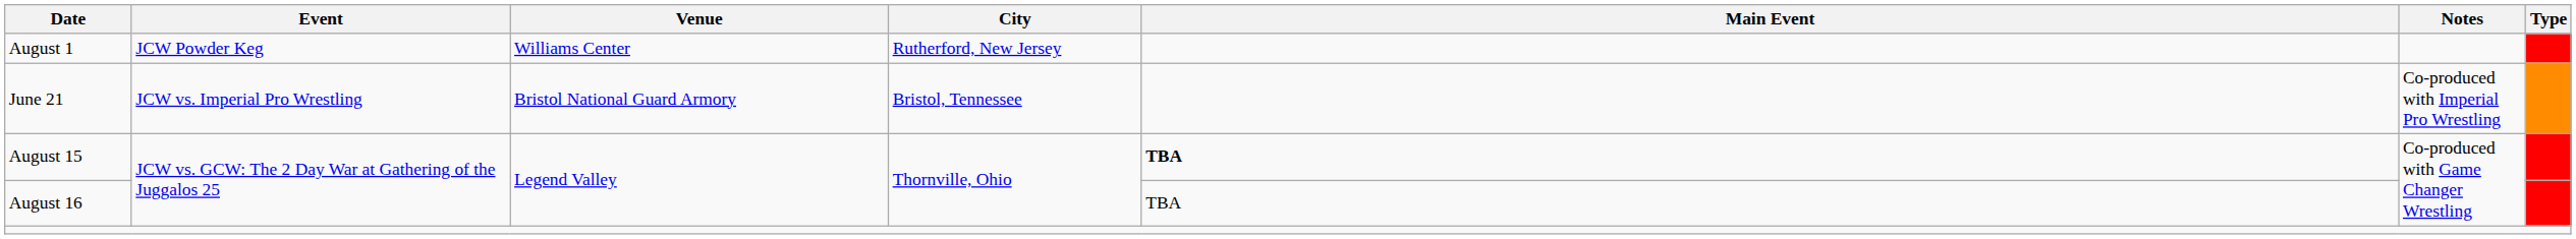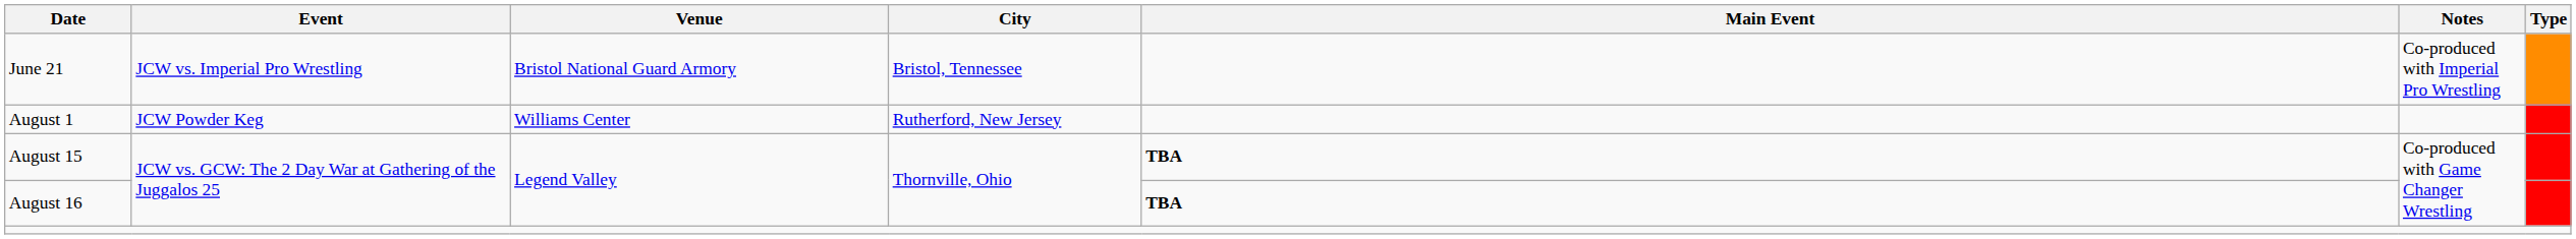rows swapped: June 21 <-> August 1
August 16 | Main Event: normal -> bold
